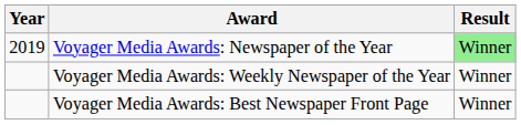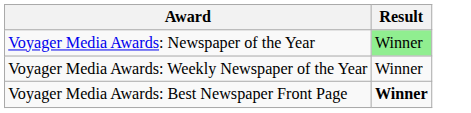- column: Year | 2019
Voyager Media Awards: Best Newspaper Front Page | Result: normal -> bold
